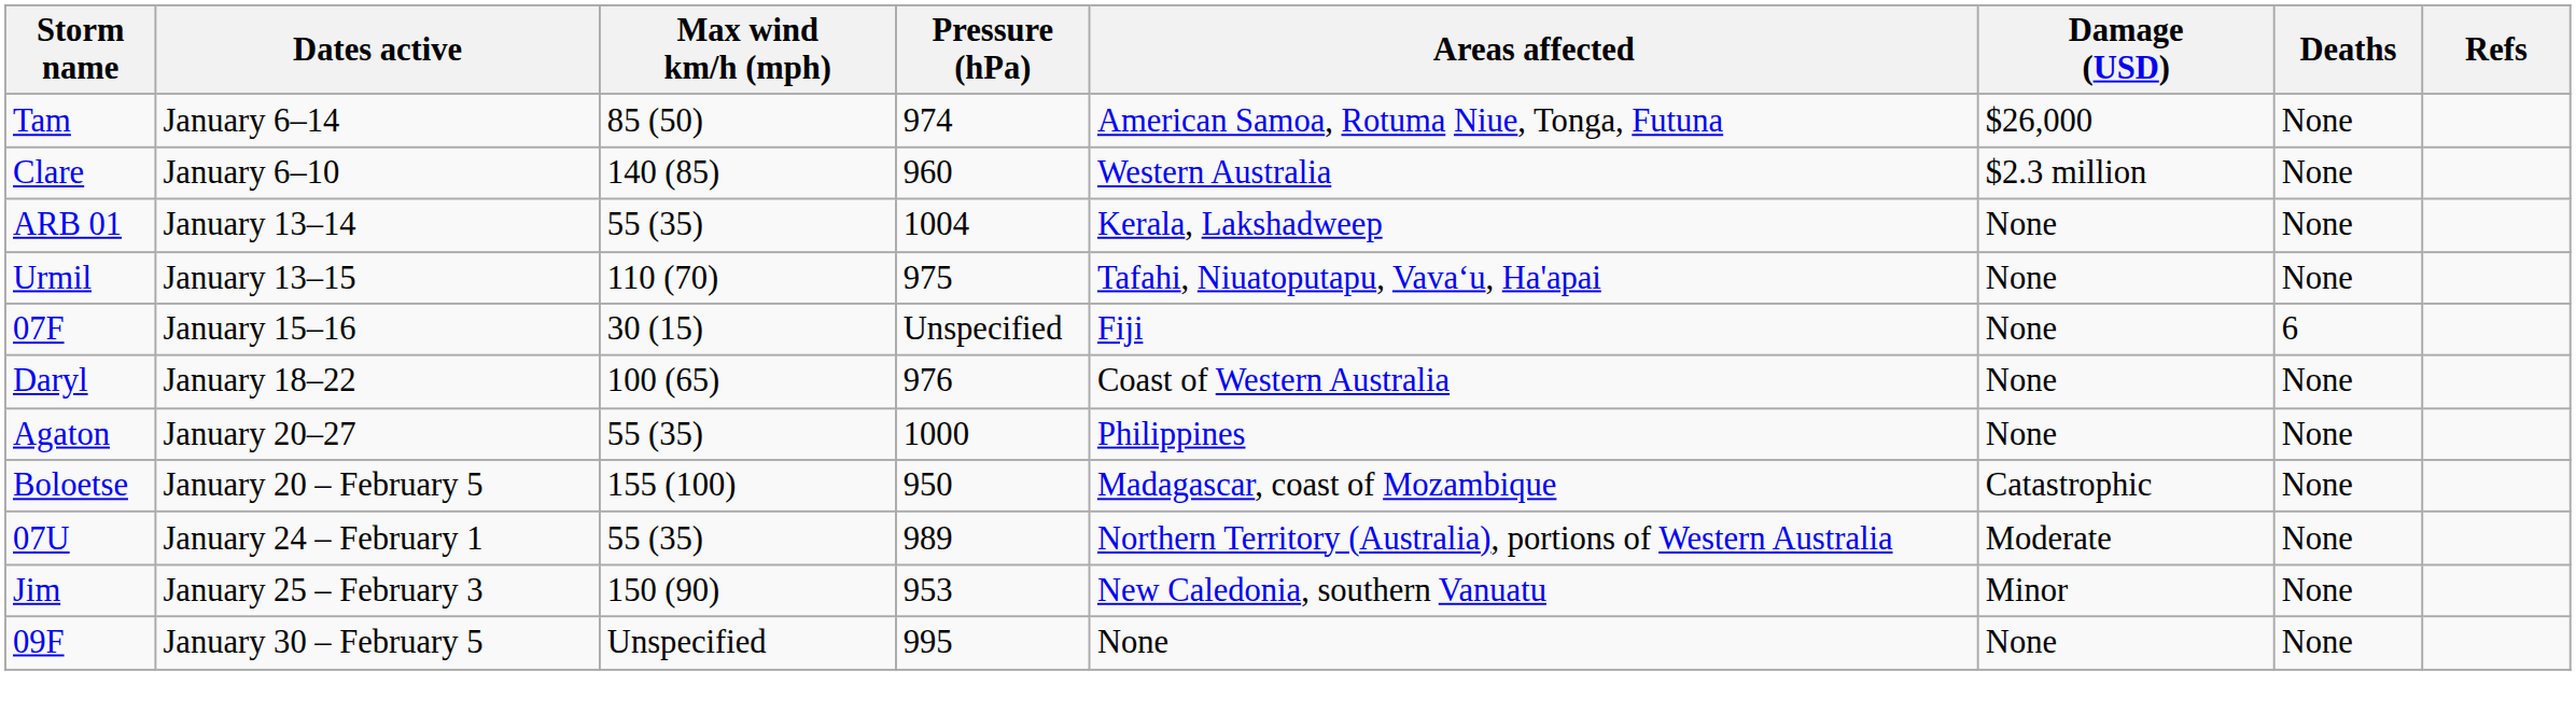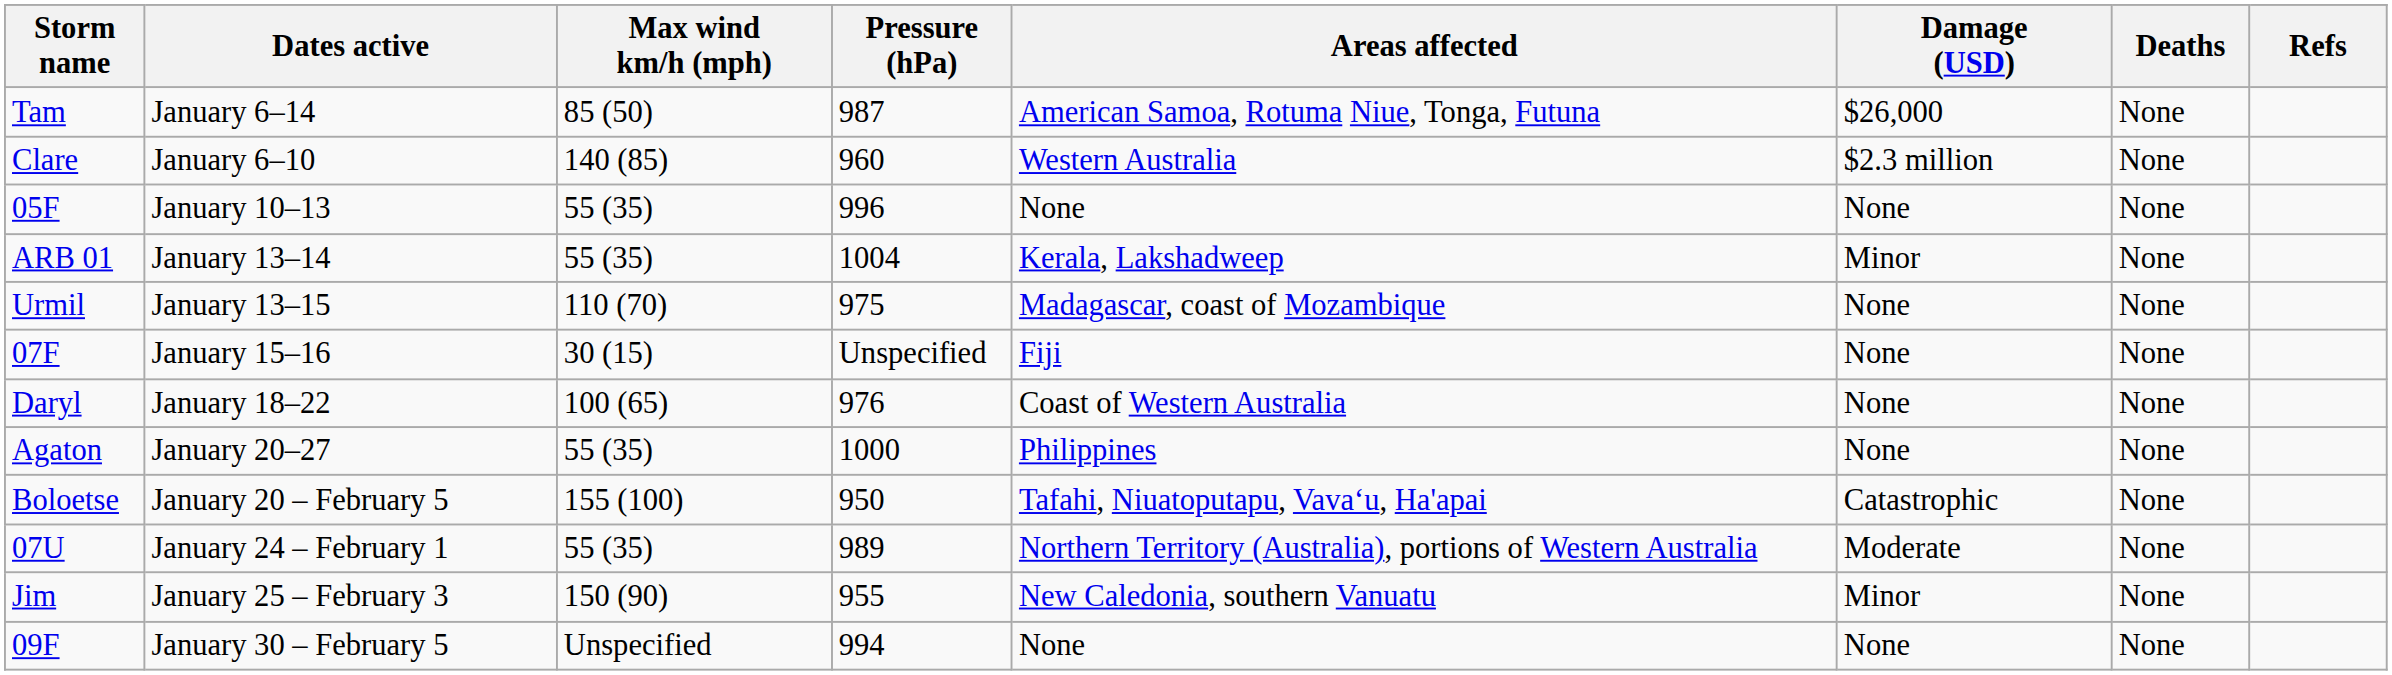Tam | Pressure (hPa): 974 -> 987
+ row: 05F | January 10–13 | 55 (35) | 996 | None | None | None
ARB 01 | Damage (USD): None -> Minor
Urmil | Areas affected: Tafahi, Niuatoputapu, Vavaʻu, Ha'apai -> Madagascar, coast of Mozambique
07F | Deaths: 6 -> None
Boloetse | Areas affected: Madagascar, coast of Mozambique -> Tafahi, Niuatoputapu, Vavaʻu, Ha'apai
Jim | Pressure (hPa): 953 -> 955
09F | Pressure (hPa): 995 -> 994
